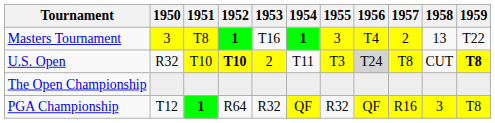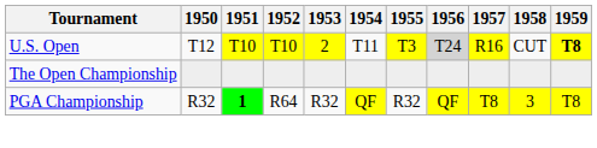- row: Masters Tournament | 3 | T8 | 1 | T16 | 1 | 3 | T4 | 2 | 13 | T22
U.S. Open | 1950: R32 -> T12
U.S. Open | 1952: bold -> normal
U.S. Open | 1957: T8 -> R16
PGA Championship | 1950: T12 -> R32
PGA Championship | 1957: R16 -> T8
